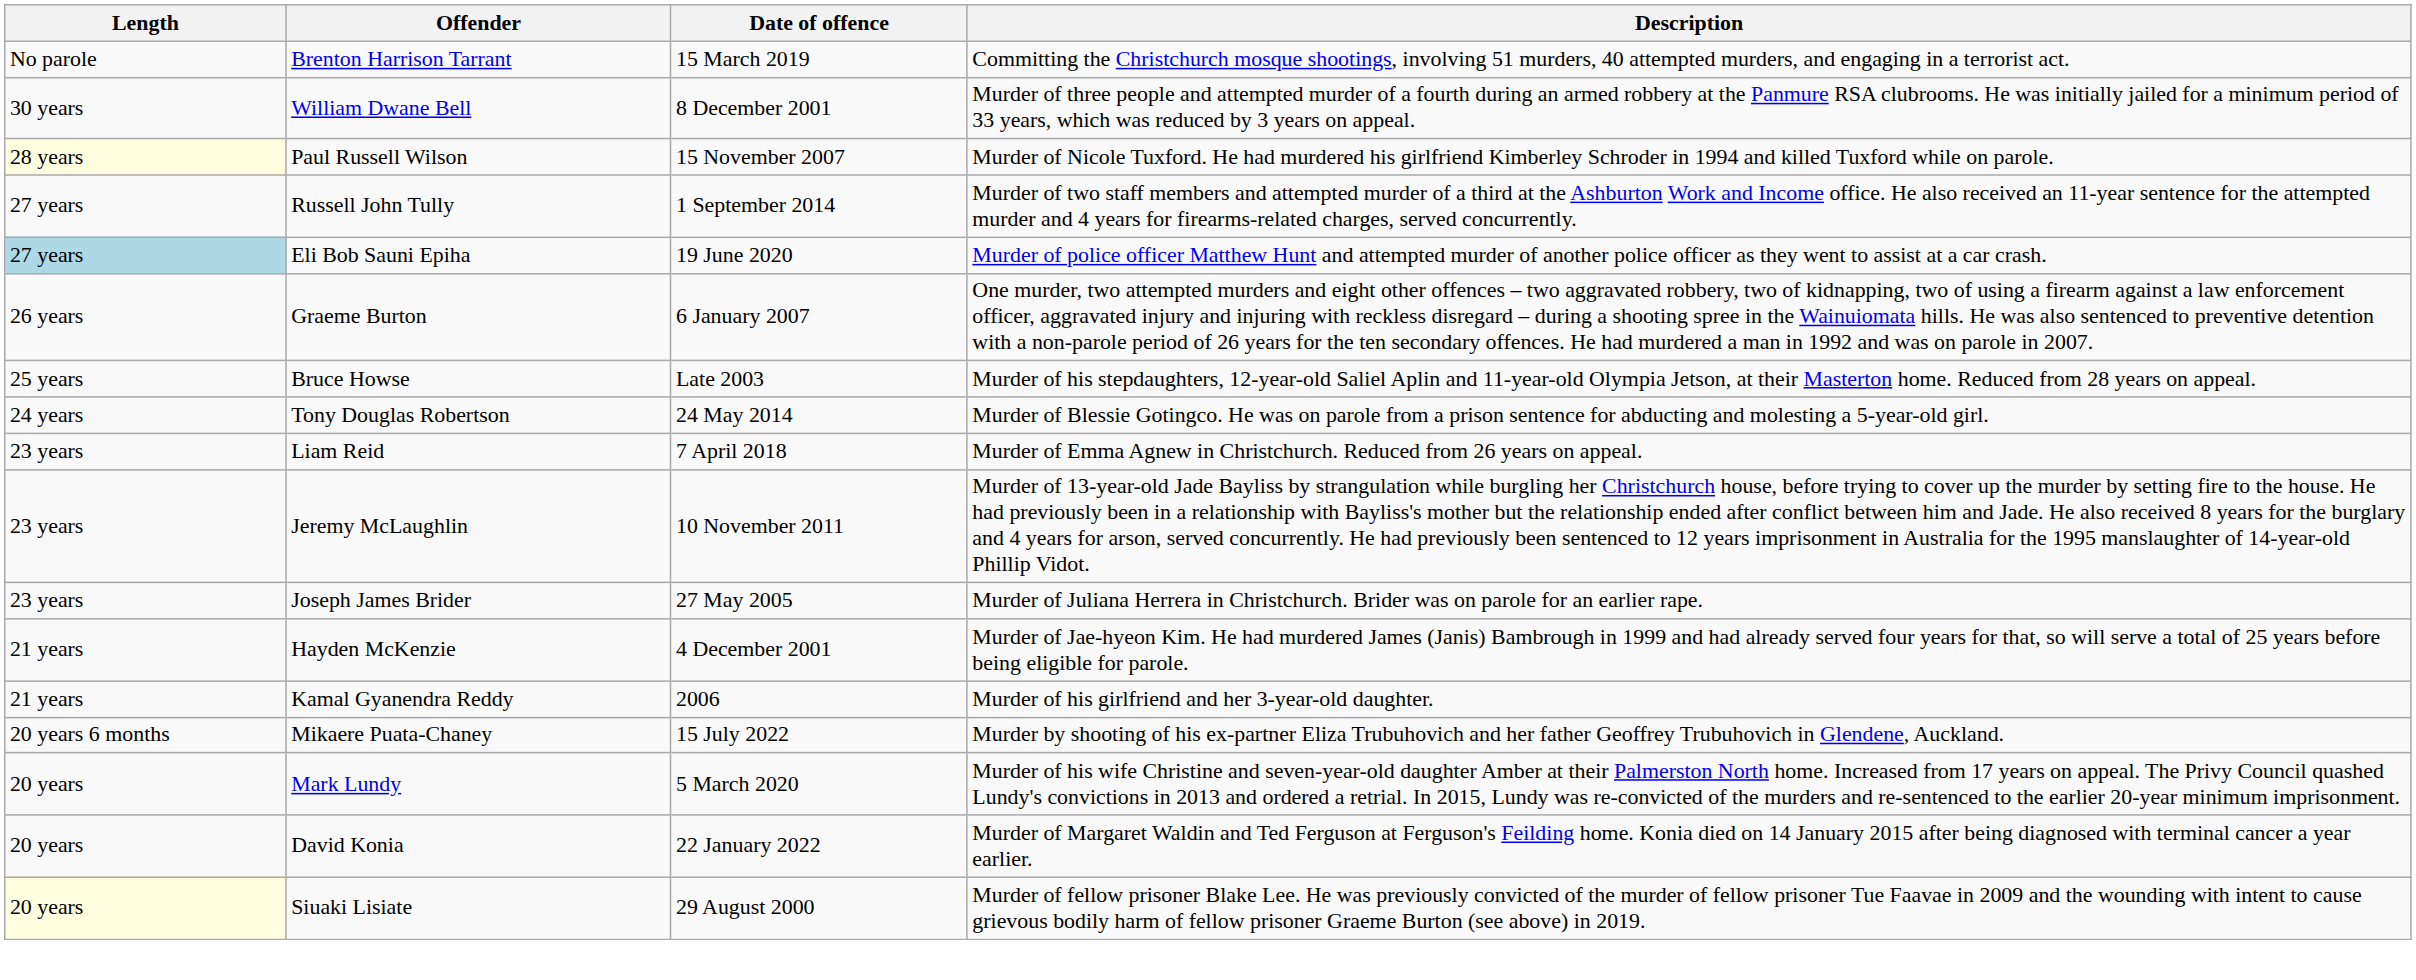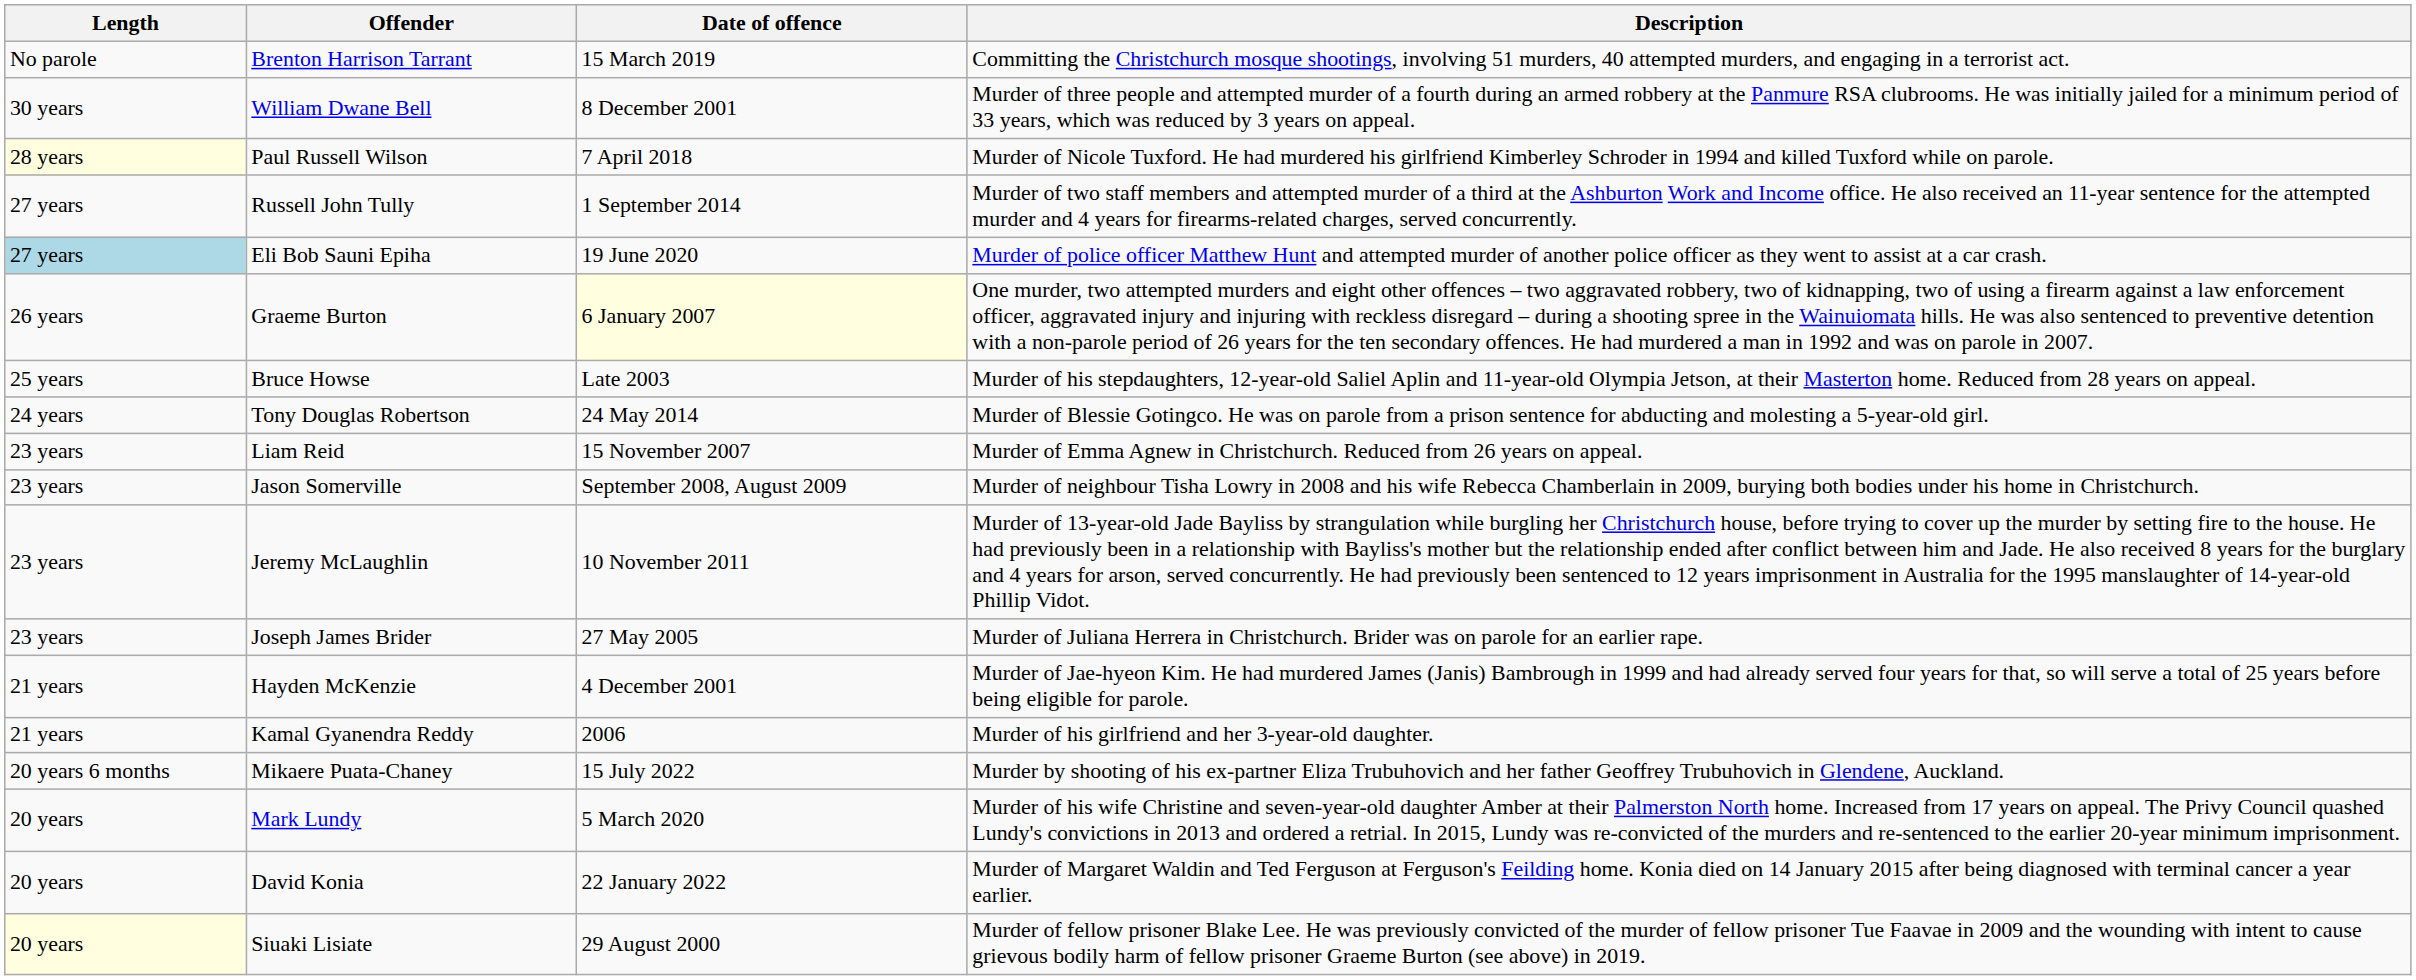Paul Russell Wilson | Date of offence: 15 November 2007 -> 7 April 2018
Graeme Burton | Date of offence: no background -> lightyellow background
Liam Reid | Date of offence: 7 April 2018 -> 15 November 2007
+ row: 23 years | Jason Somerville | September 2008, August 2009 | Murder of neighbour Tisha Lowry in 2008 and his wife Rebecca Chamberlain in 2009, burying both bodies under his home in Christchurch.
